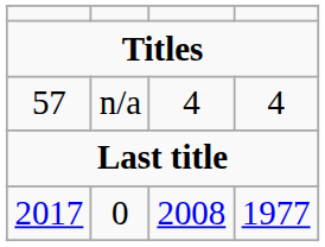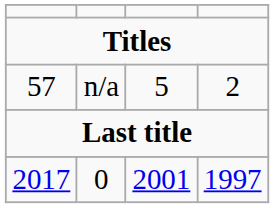57 | column 3: 4 -> 5
57 | column 4: 4 -> 2
2017 | column 3: 2008 -> 2001
2017 | column 4: 1977 -> 1997
